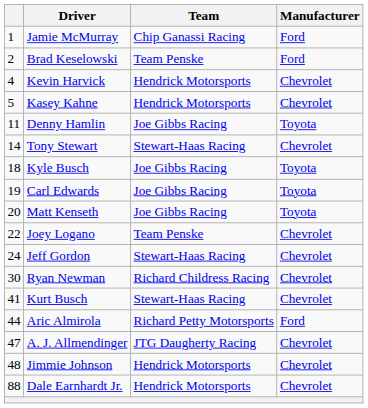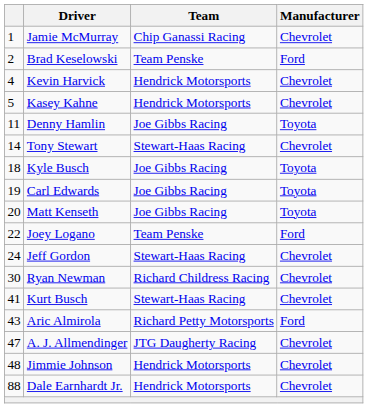Jamie McMurray | Manufacturer: Ford -> Chevrolet
Joey Logano | Manufacturer: Chevrolet -> Ford
Aric Almirola | column 1: 44 -> 43
